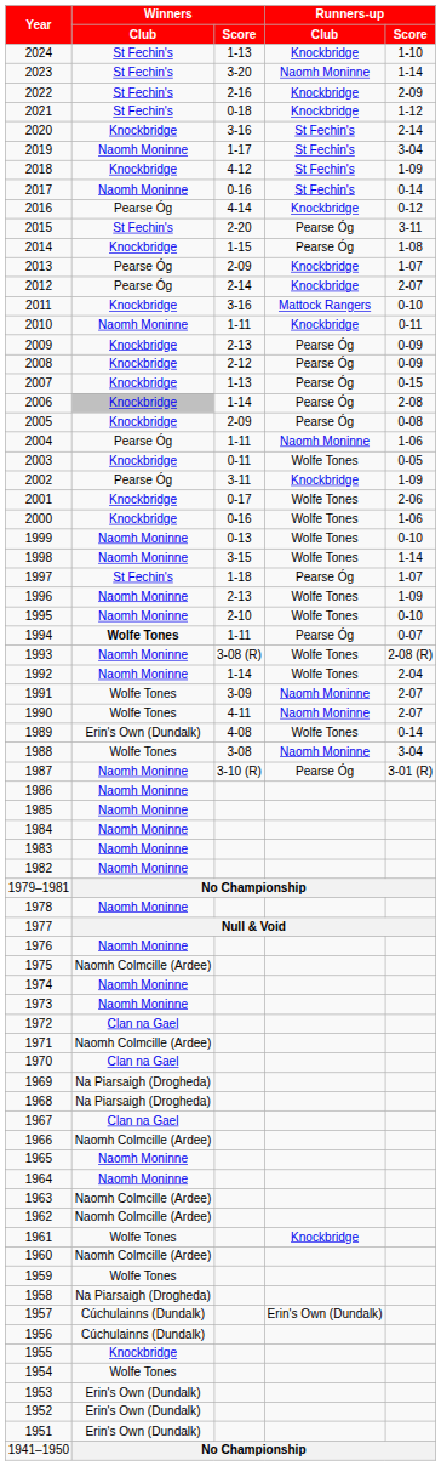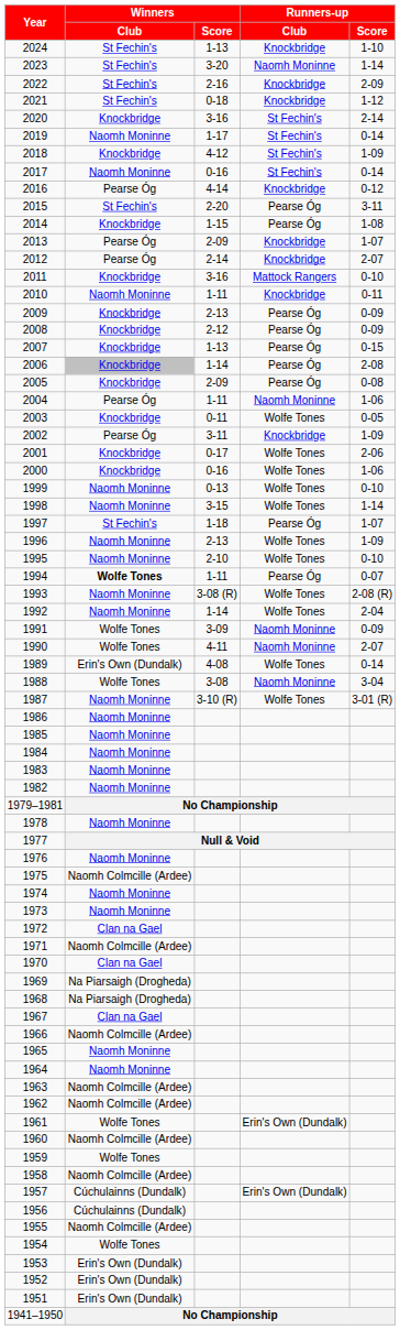2019 | Runners-up / Score: 3-04 -> 0-14
1991 | Runners-up / Score: 2-07 -> 0-09
1987 | Runners-up / Club: Pearse Óg -> Wolfe Tones
1961 | Runners-up / Club: Knockbridge -> Erin's Own (Dundalk)
1958 | Winners / Club: Na Piarsaigh (Drogheda) -> Naomh Colmcille (Ardee)
1955 | Winners / Club: Knockbridge -> Naomh Colmcille (Ardee)
